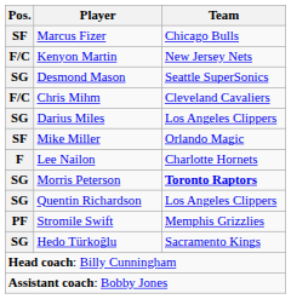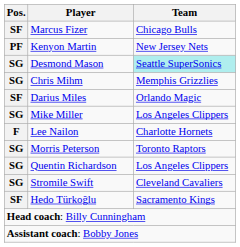Kenyon Martin | Pos.: F/C -> PF
Desmond Mason | Team: no background -> paleturquoise background
Chris Mihm | Pos.: F/C -> SG
Chris Mihm | Team: Cleveland Cavaliers -> Memphis Grizzlies
Darius Miles | Pos.: SG -> SF
Darius Miles | Team: Los Angeles Clippers -> Orlando Magic
Mike Miller | Pos.: SF -> SG
Mike Miller | Team: Orlando Magic -> Los Angeles Clippers
Morris Peterson | Team: bold -> normal
Stromile Swift | Pos.: PF -> SG
Stromile Swift | Team: Memphis Grizzlies -> Cleveland Cavaliers
Hedo Türkoğlu | Pos.: SG -> SF
